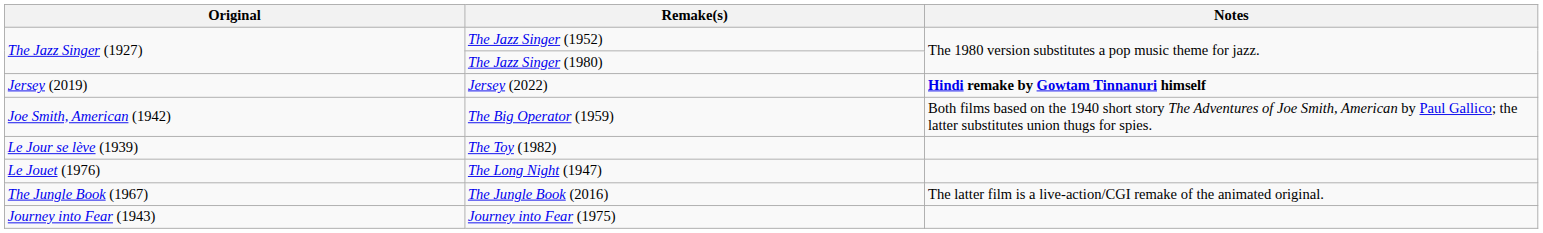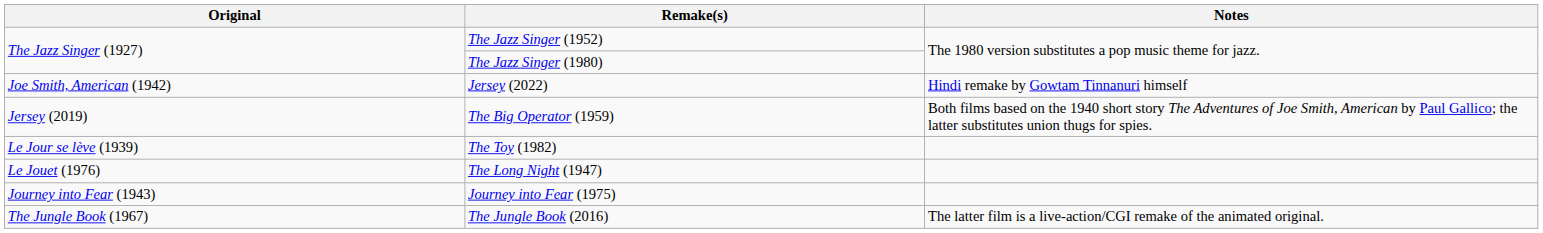Jersey (2022) | Original: Jersey (2019) -> Joe Smith, American (1942)
Jersey (2022) | Notes: bold -> normal
The Big Operator (1959) | Original: Joe Smith, American (1942) -> Jersey (2019)
rows swapped: Journey into Fear (1975) <-> The Jungle Book (2016)
